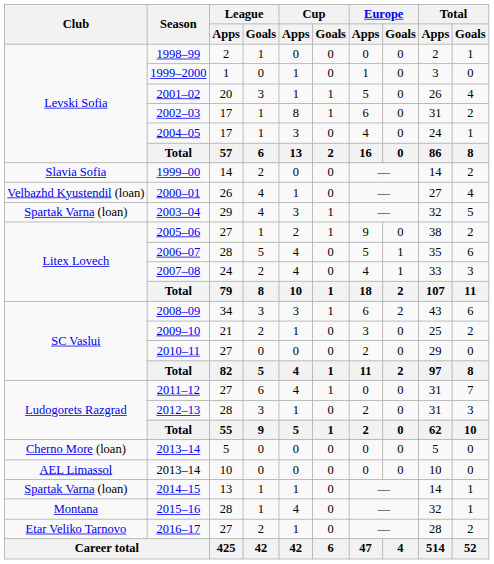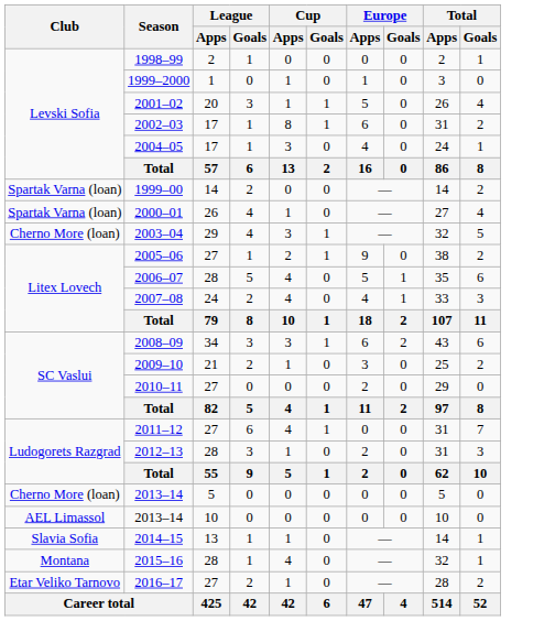1999–00 | Club: Slavia Sofia -> Spartak Varna (loan)
2000–01 | Club: Velbazhd Kyustendil (loan) -> Spartak Varna (loan)
2003–04 | Club: Spartak Varna (loan) -> Cherno More (loan)
2014–15 | Club: Spartak Varna (loan) -> Slavia Sofia
